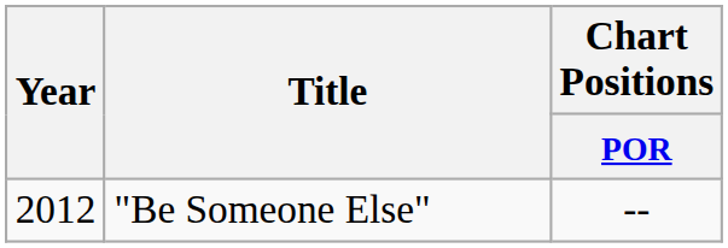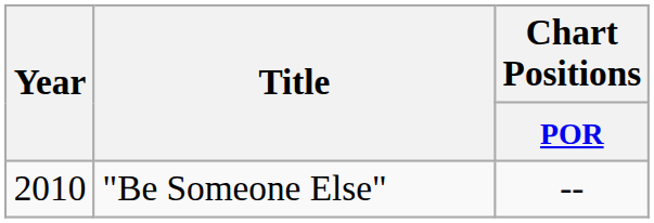"Be Someone Else" | Year: 2012 -> 2010
